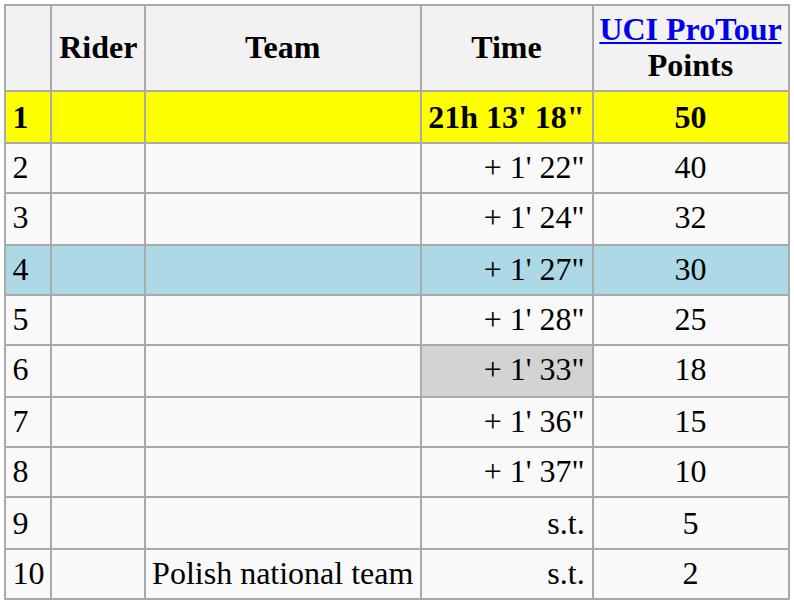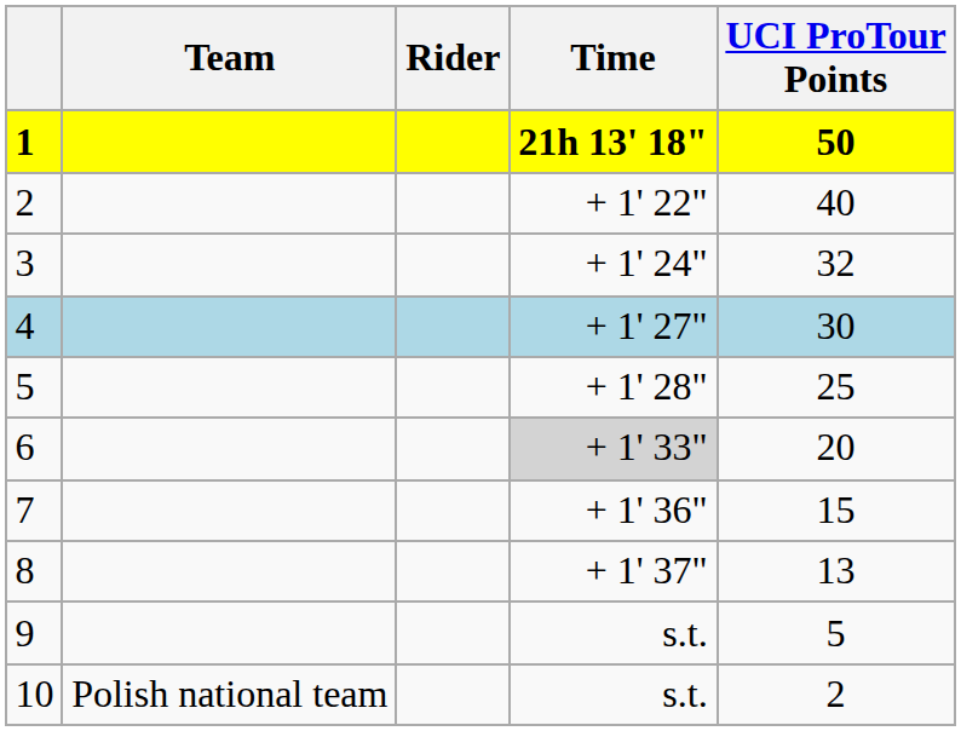columns swapped: Rider <-> Team
6 | UCI ProTour Points: 18 -> 20
8 | UCI ProTour Points: 10 -> 13
